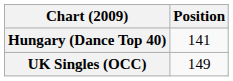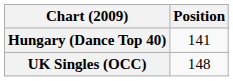UK Singles (OCC) | Position: 149 -> 148
